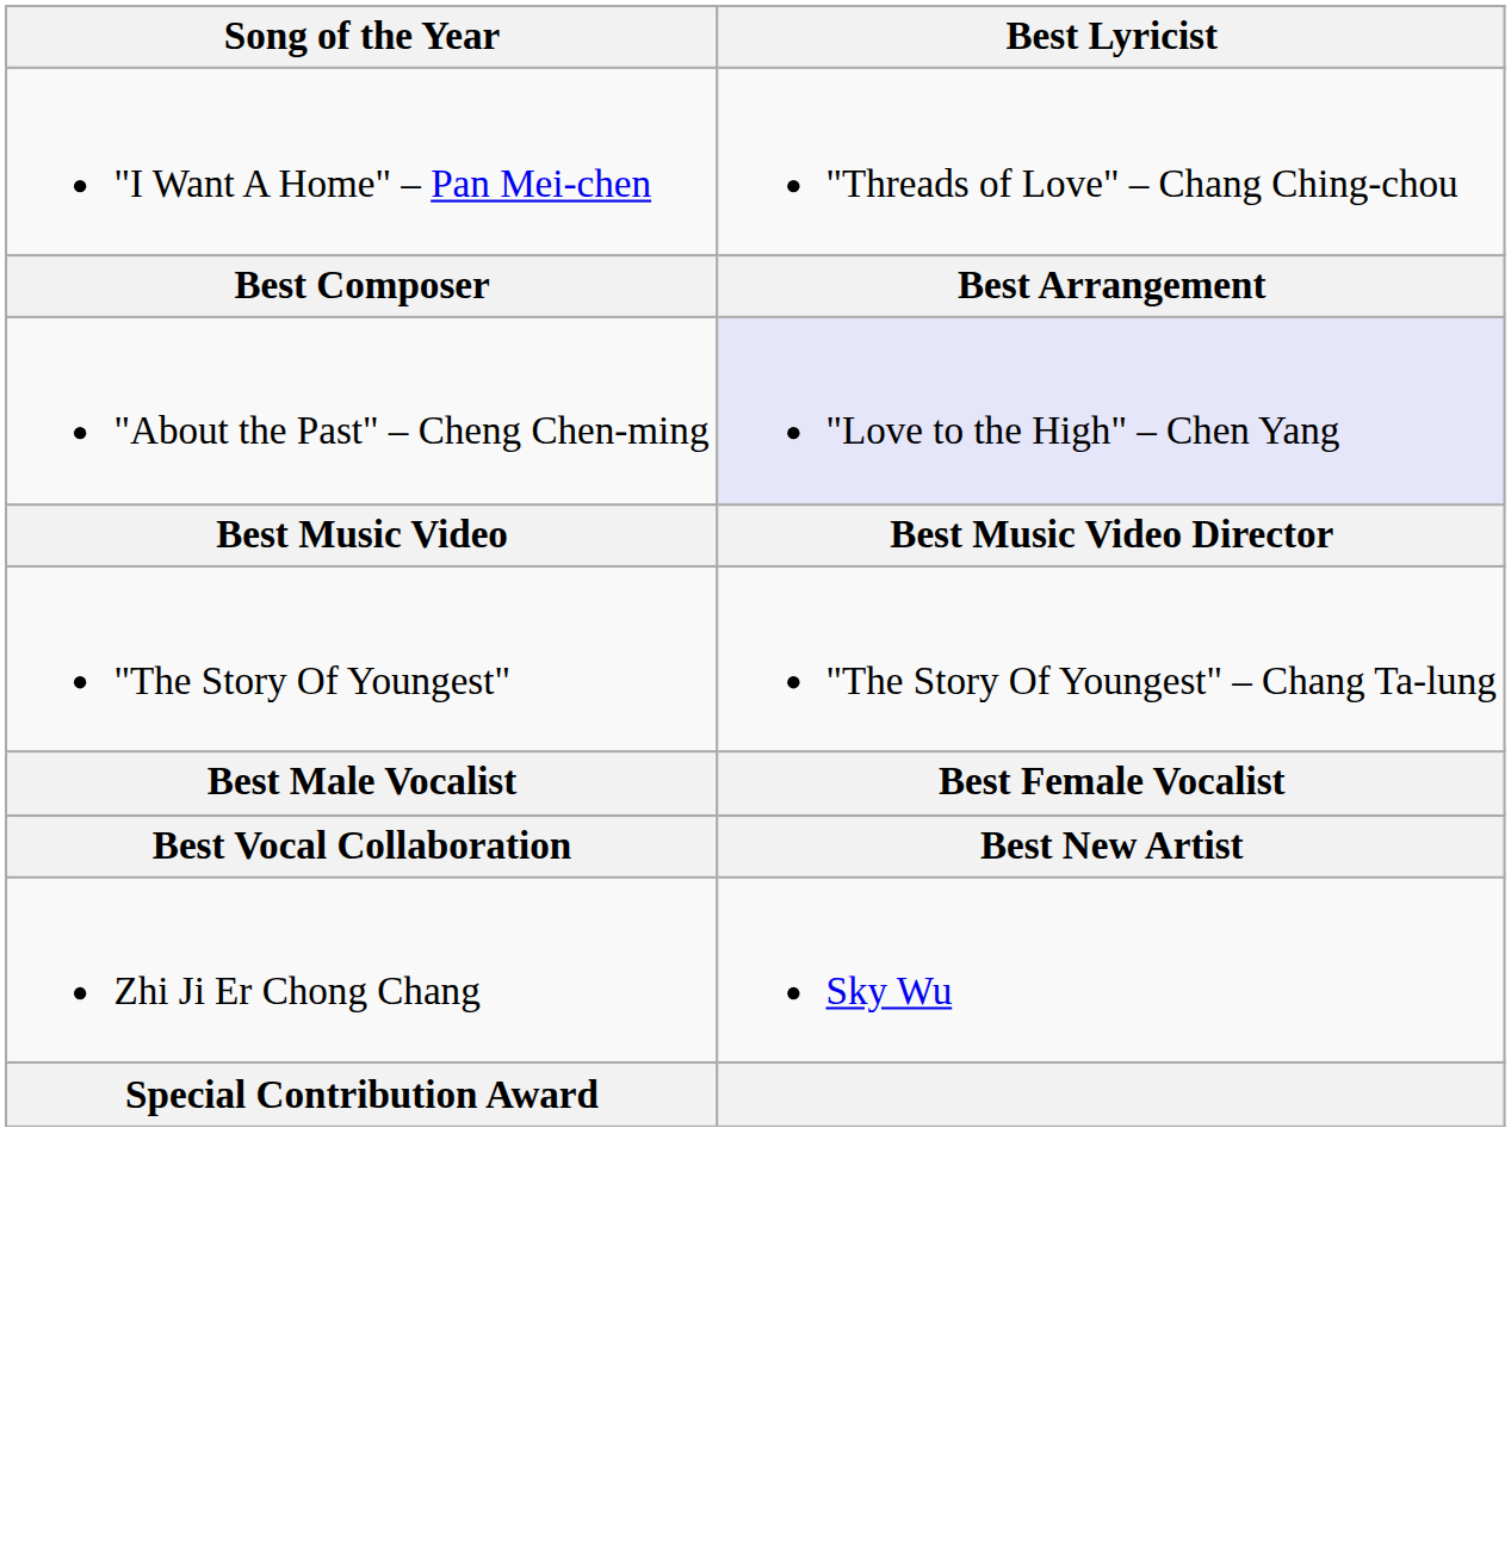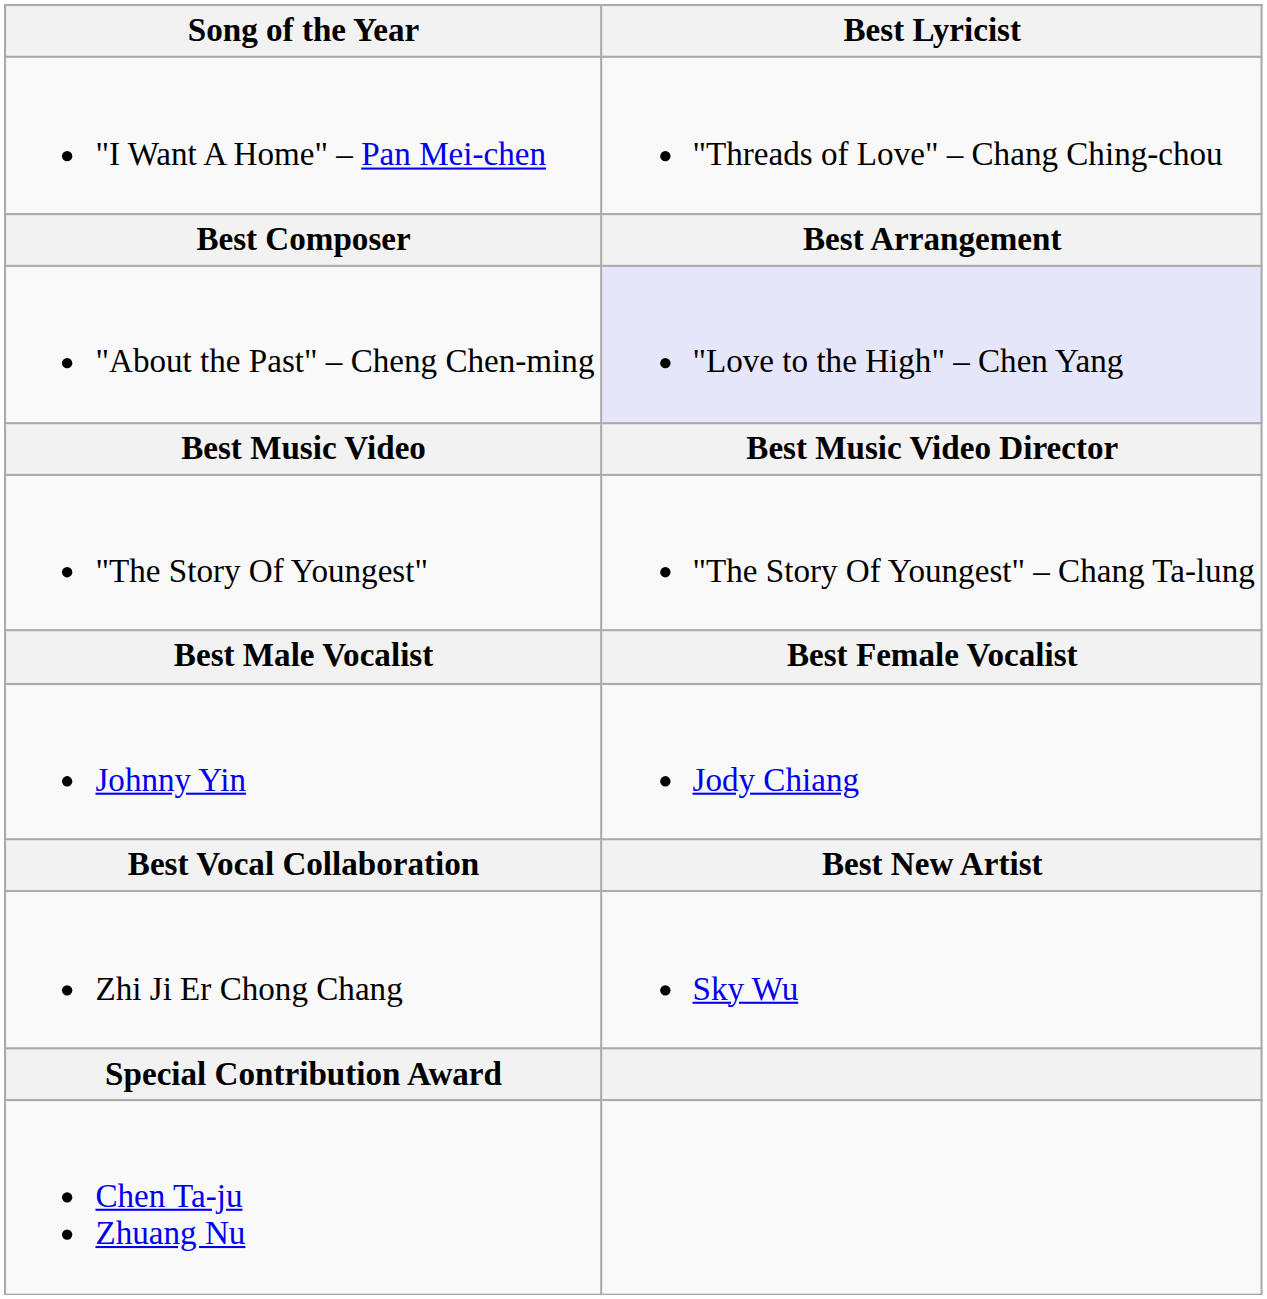+ row: Johnny Yin | Jody Chiang
+ row: Chen Ta-ju Zhuang Nu
